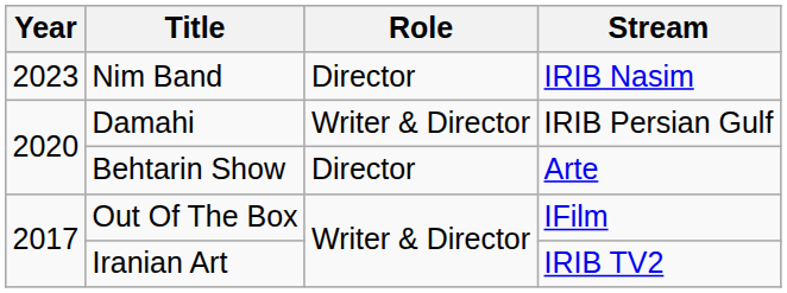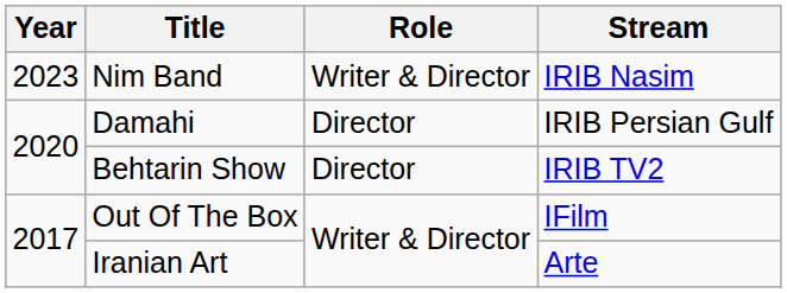Nim Band | Role: Director -> Writer & Director
Damahi | Role: Writer & Director -> Director
Behtarin Show | Stream: Arte -> IRIB TV2
Iranian Art | Stream: IRIB TV2 -> Arte
